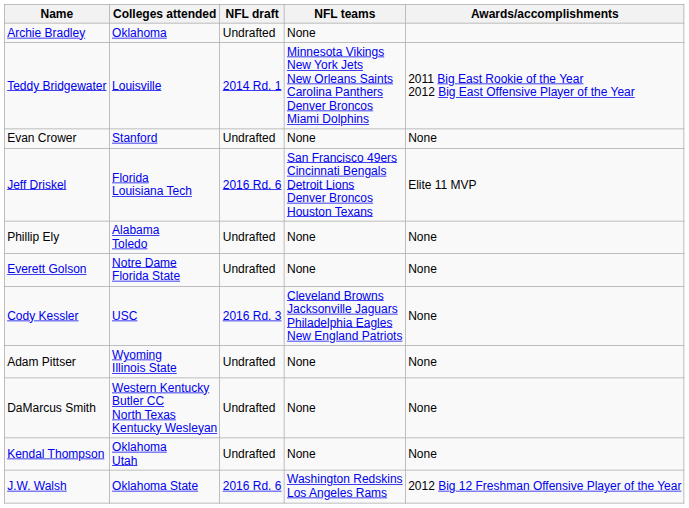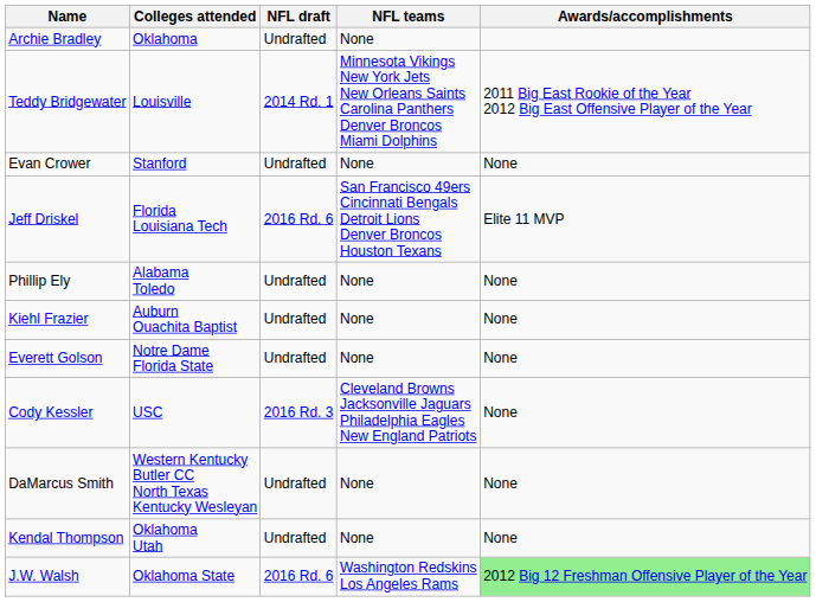+ row: Kiehl Frazier | Auburn Ouachita Baptist | Undrafted | None | None
- row: Adam Pittser | Wyoming Illinois State | Undrafted | None | None
J.W. Walsh | Awards/accomplishments: no background -> lightgreen background
